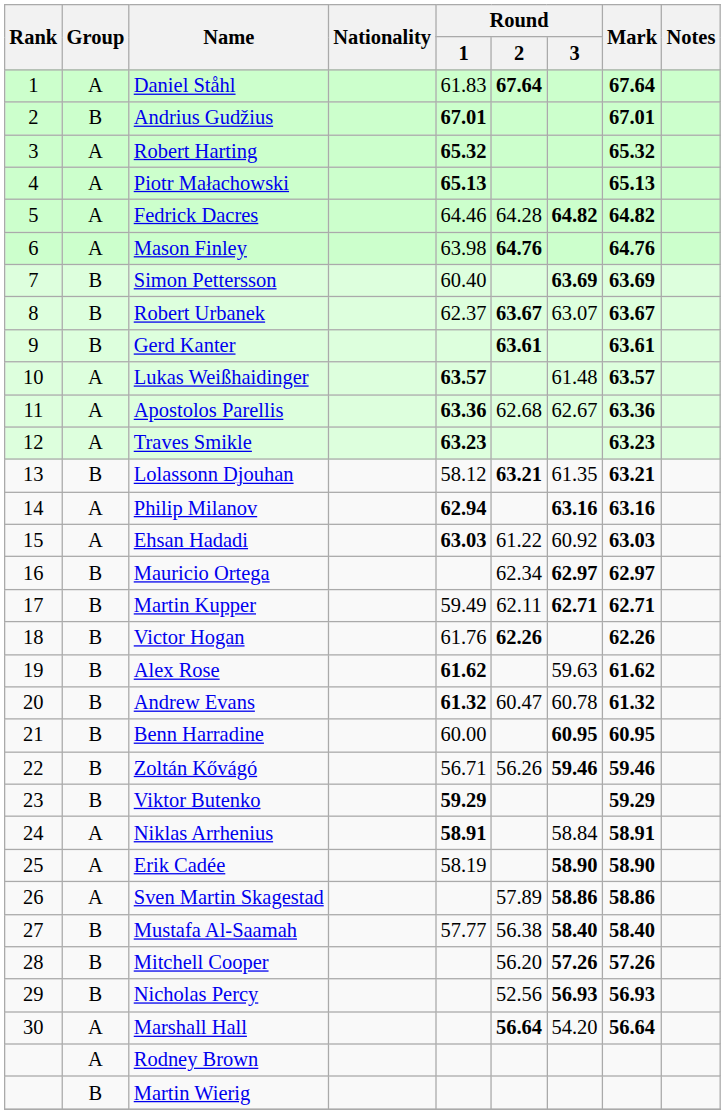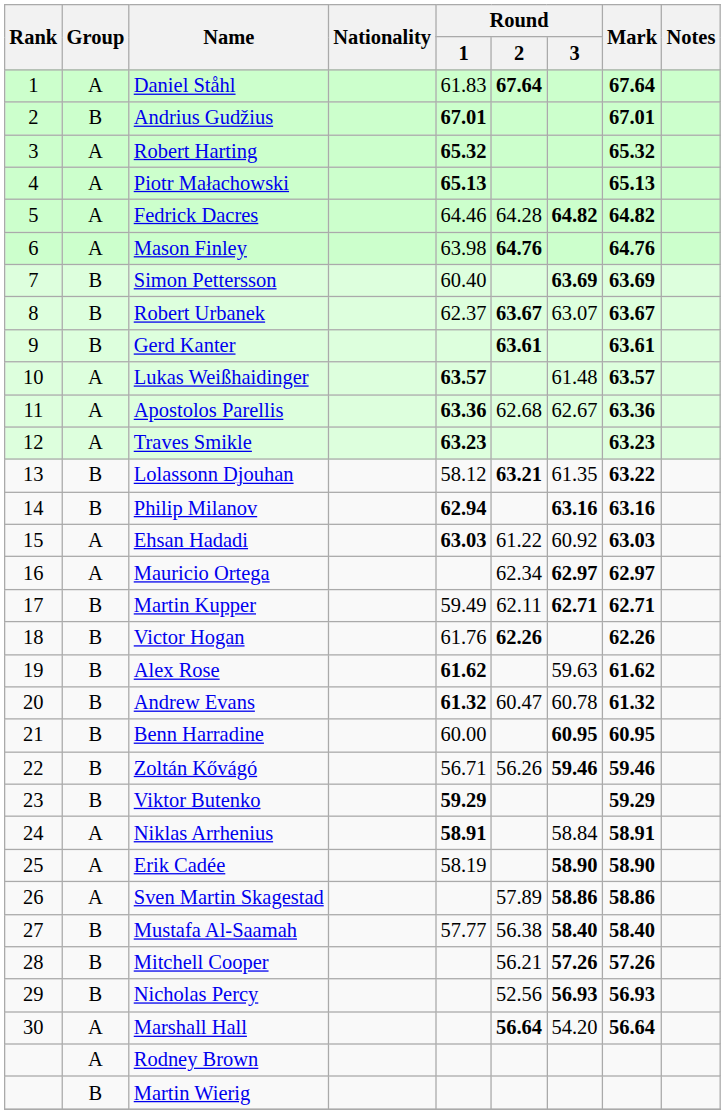Lolassonn Djouhan | Mark: 63.21 -> 63.22
Philip Milanov | Group: A -> B
Mauricio Ortega | Group: B -> A
Mitchell Cooper | Round / 2: 56.20 -> 56.21
